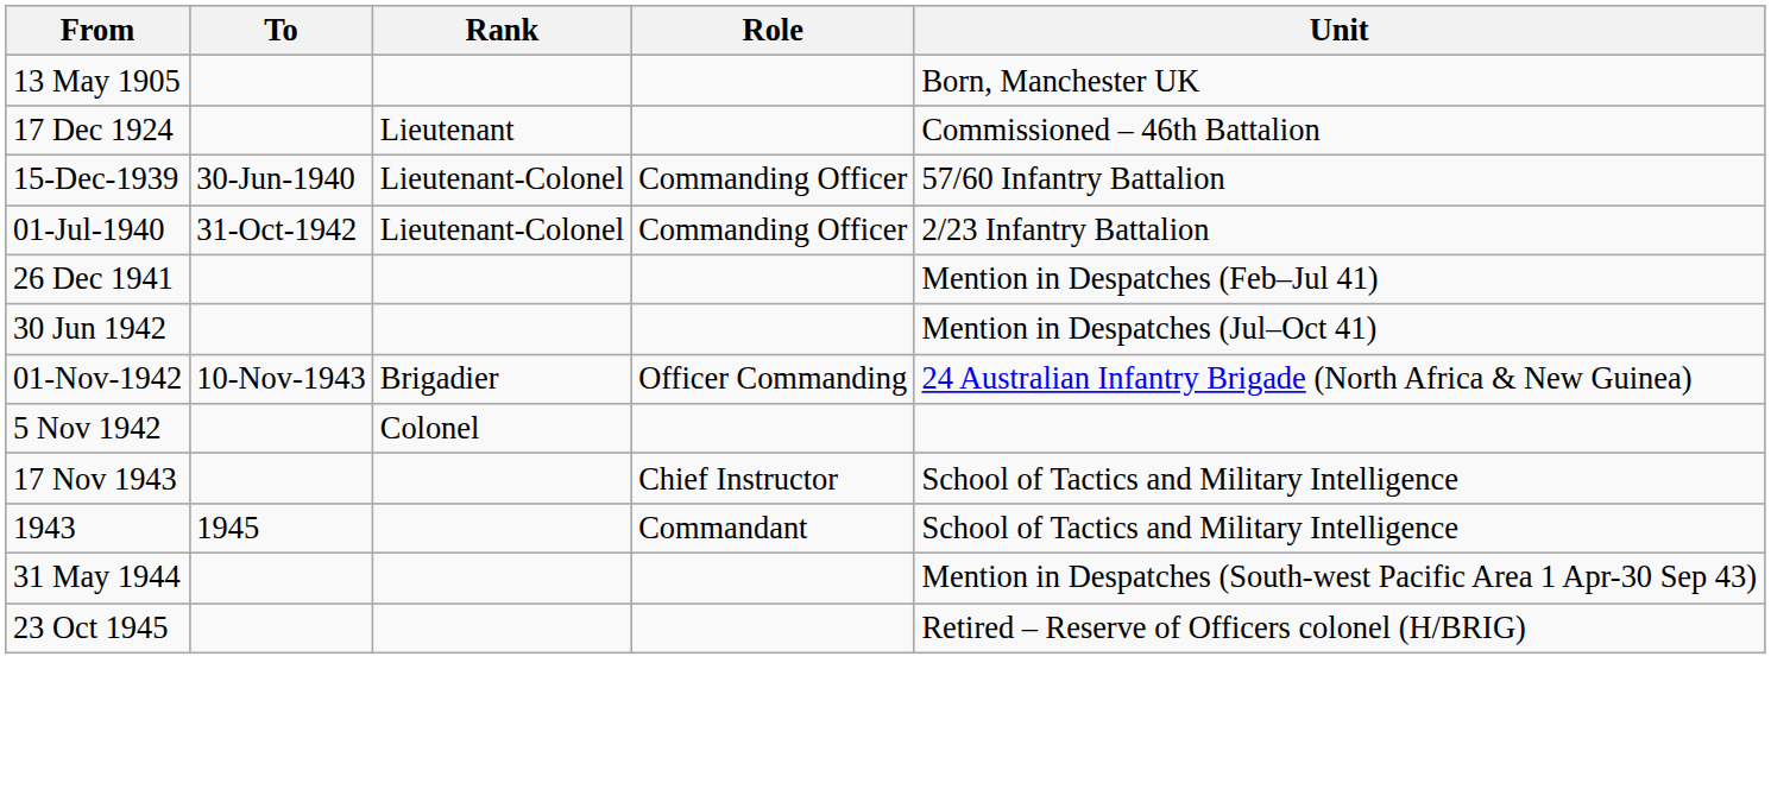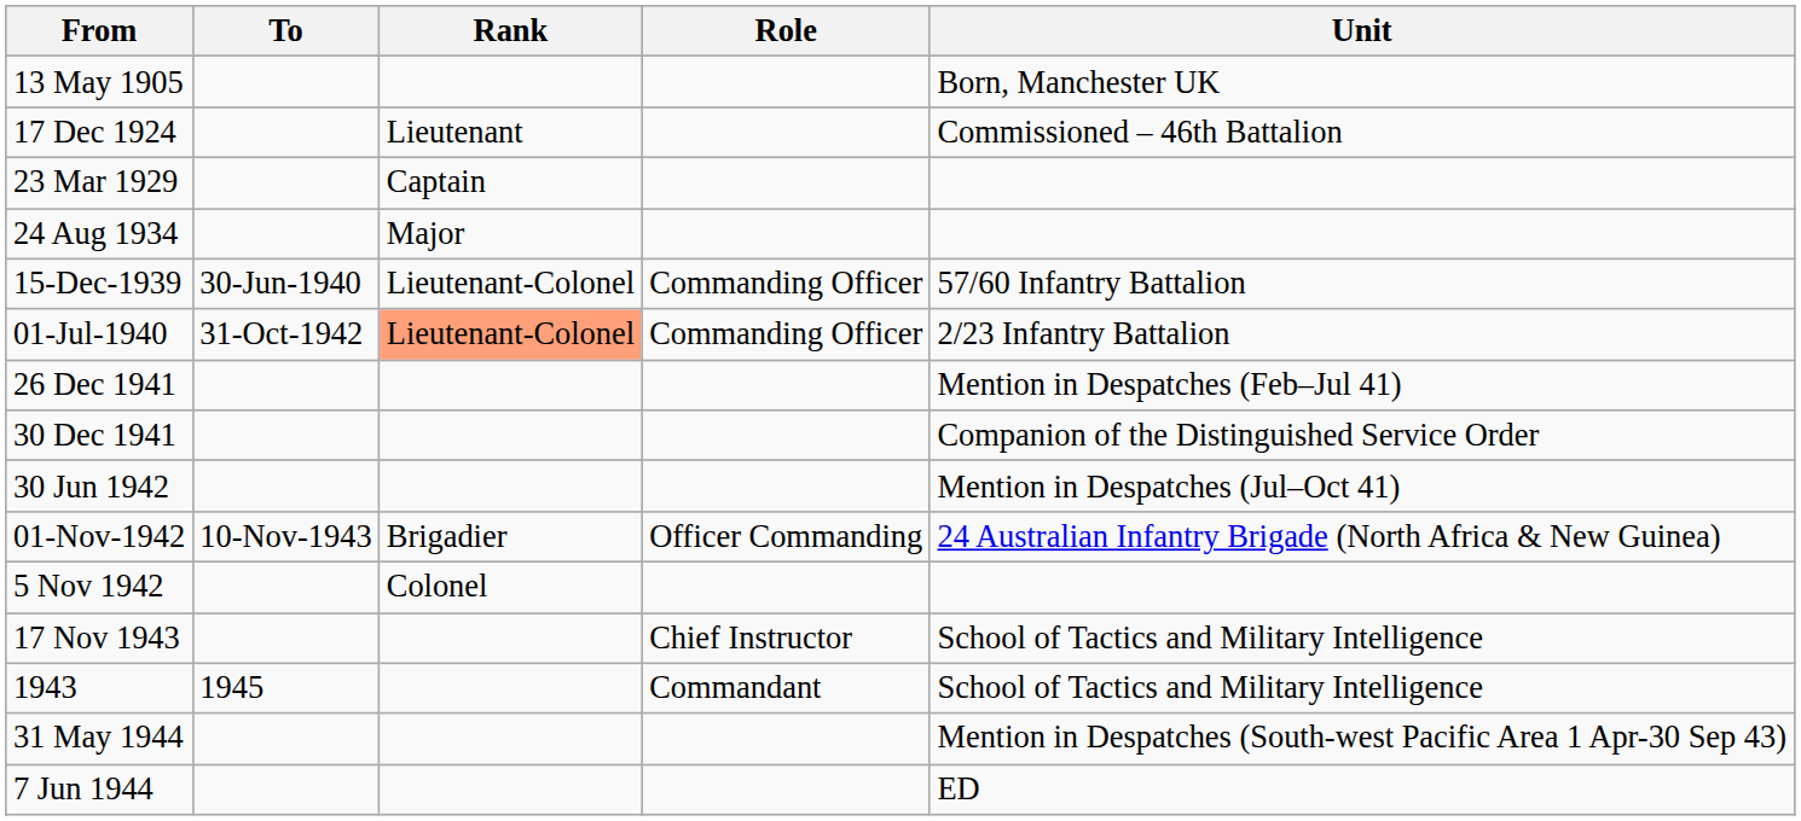+ row: 23 Mar 1929 | Captain
+ row: 24 Aug 1934 | Major
01-Jul-1940 | Rank: no background -> lightsalmon background
+ row: 30 Dec 1941 | Companion of the Distinguished Service Order
+ row: 7 Jun 1944 | ED
- row: 23 Oct 1945 | Retired – Reserve of Officers colonel (H/BRIG)
